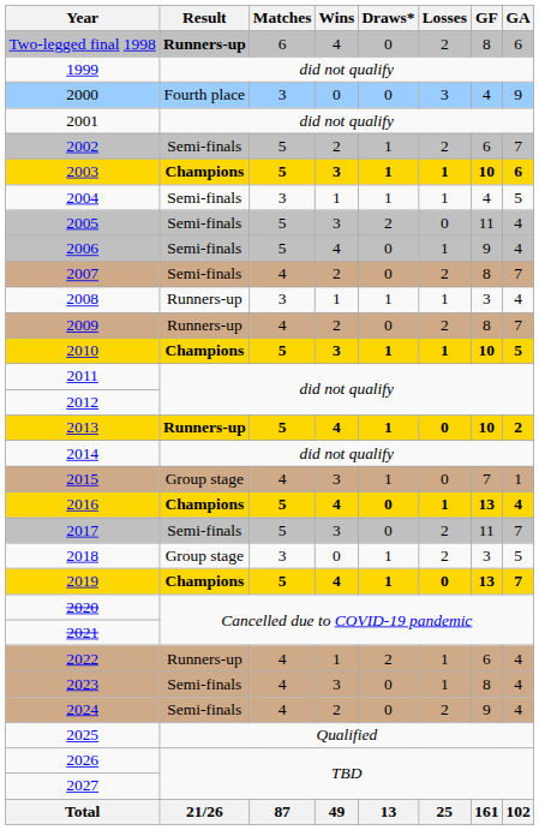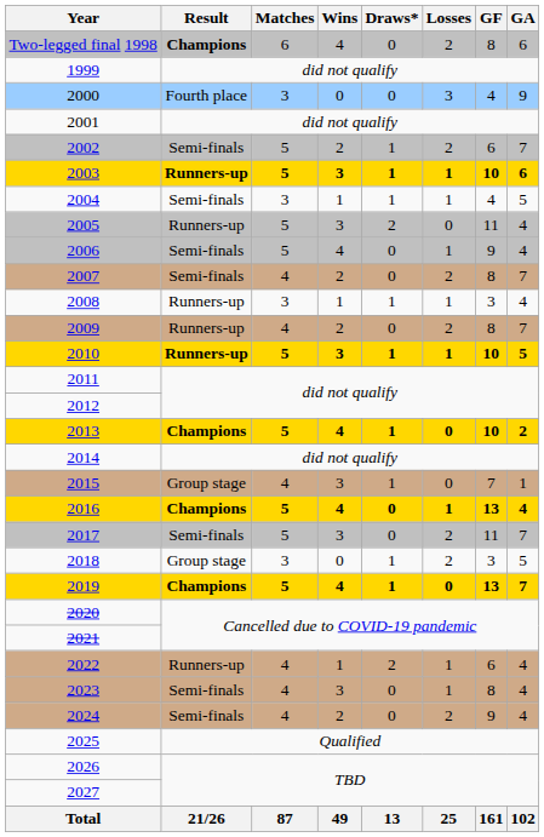Two-legged final 1998 | Result: Runners-up -> Champions
2003 | Result: Champions -> Runners-up
2005 | Result: Semi-finals -> Runners-up
2010 | Result: Champions -> Runners-up
2013 | Result: Runners-up -> Champions
